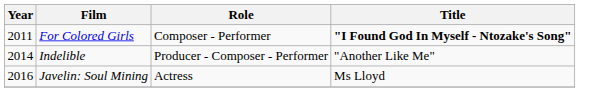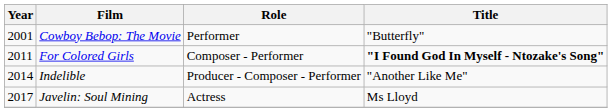+ row: 2001 | Cowboy Bebop: The Movie | Performer | "Butterfly"
Javelin: Soul Mining | Year: 2016 -> 2017
